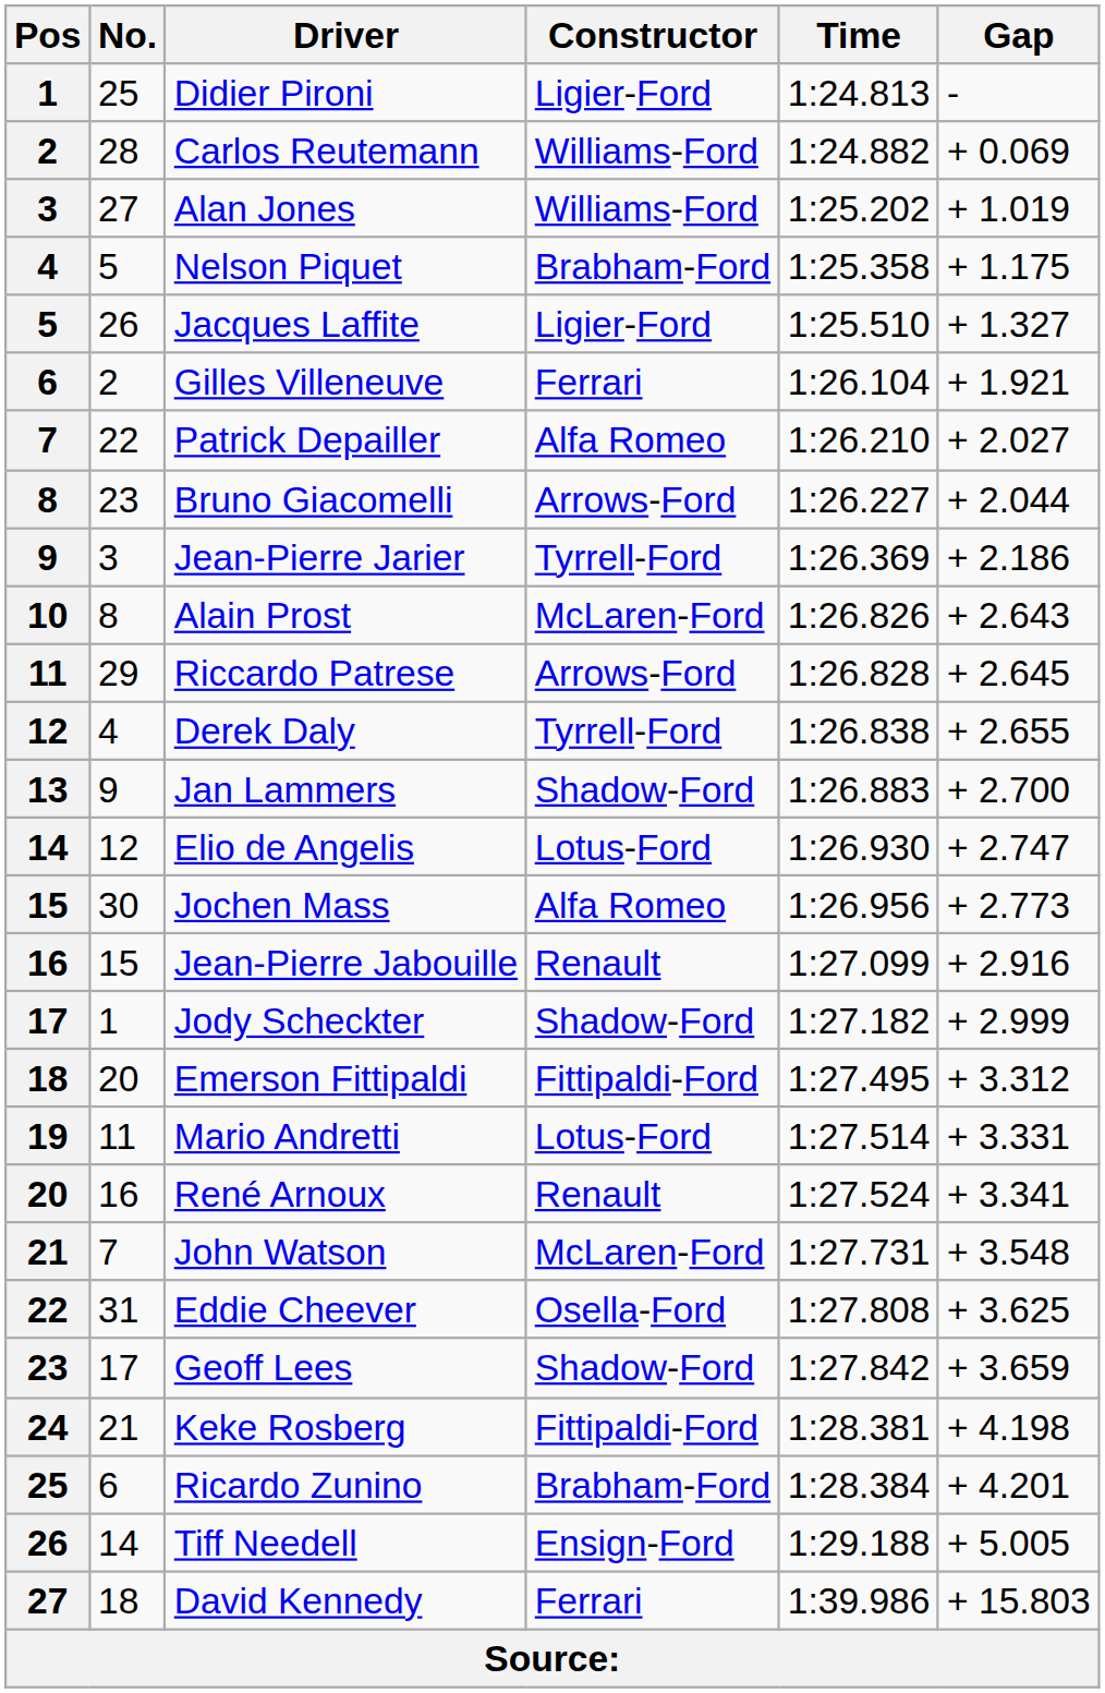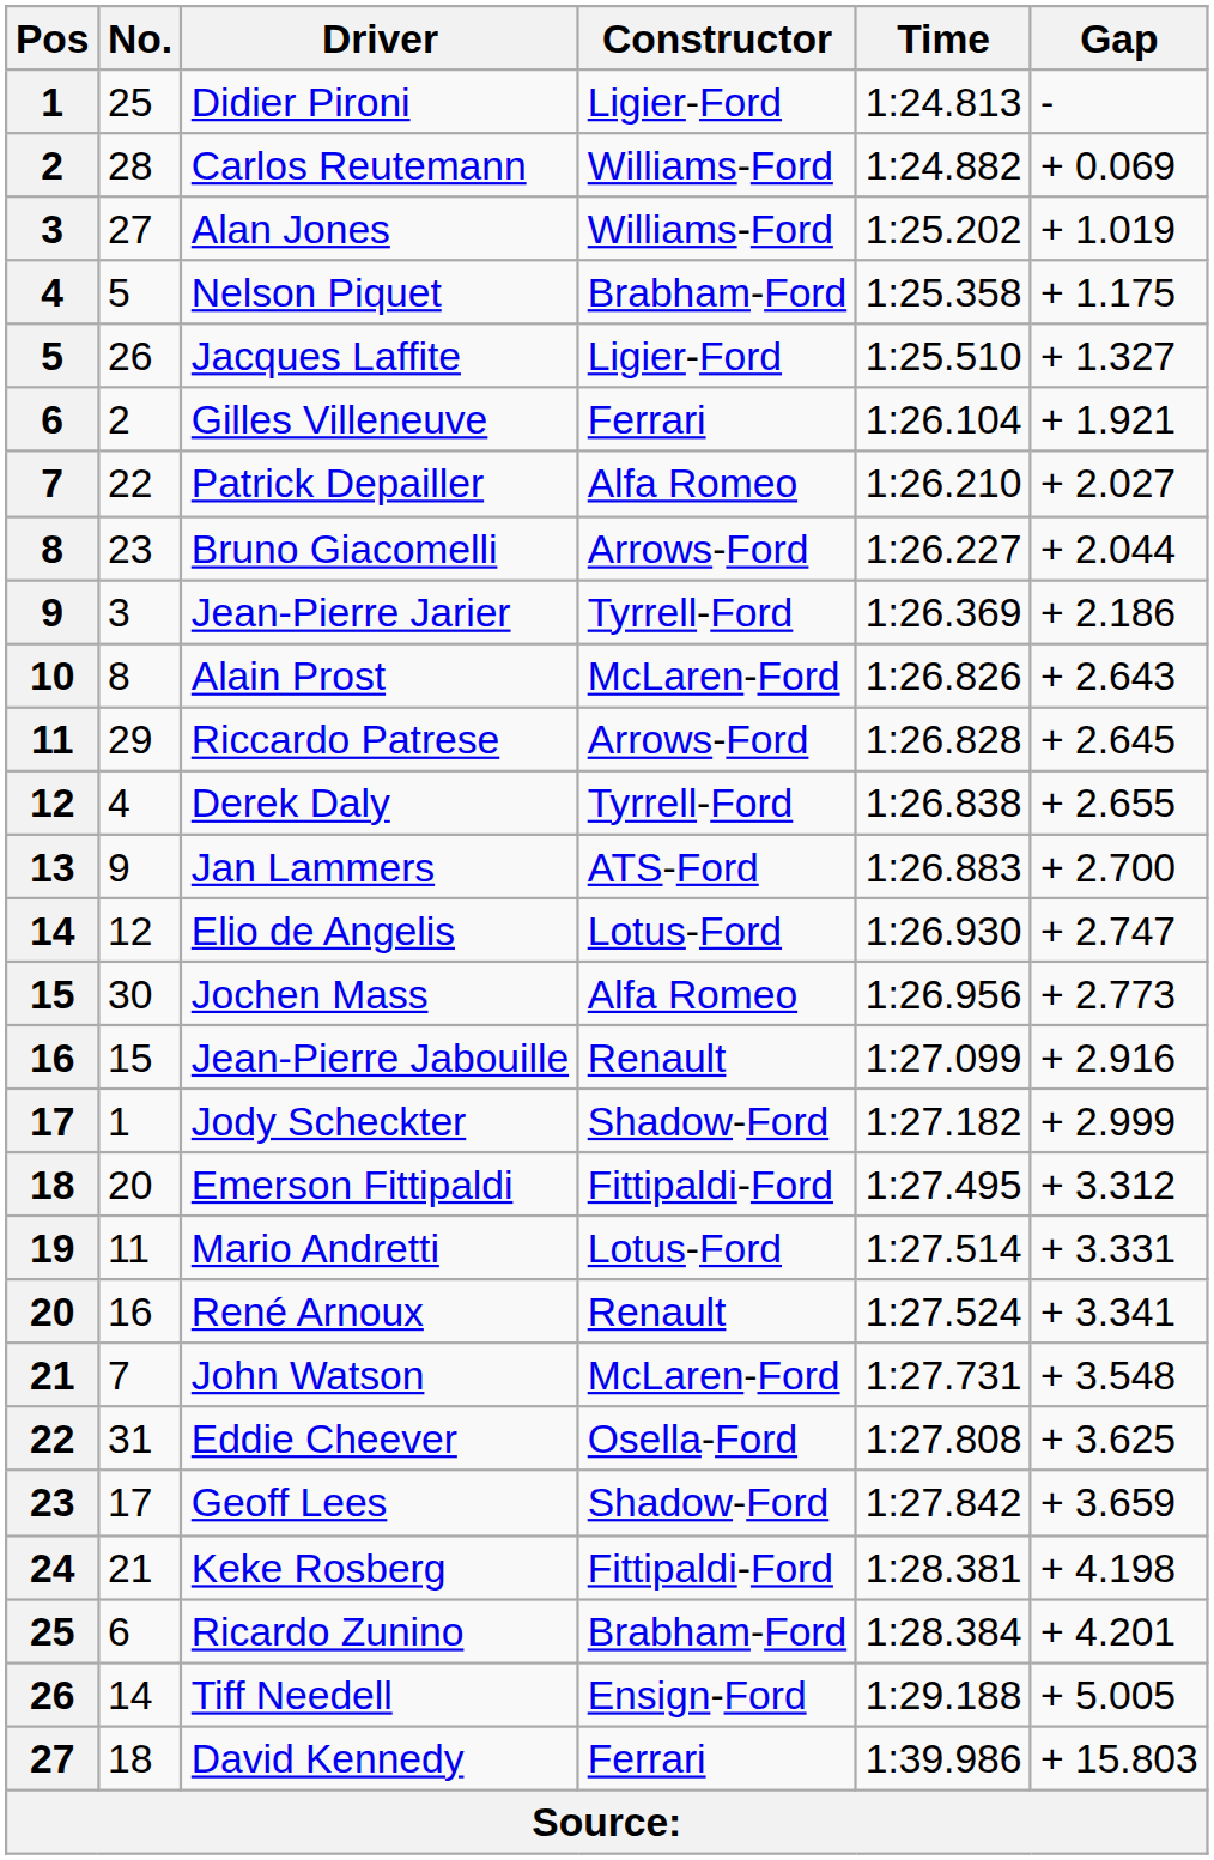Jan Lammers | Constructor: Shadow-Ford -> ATS-Ford
